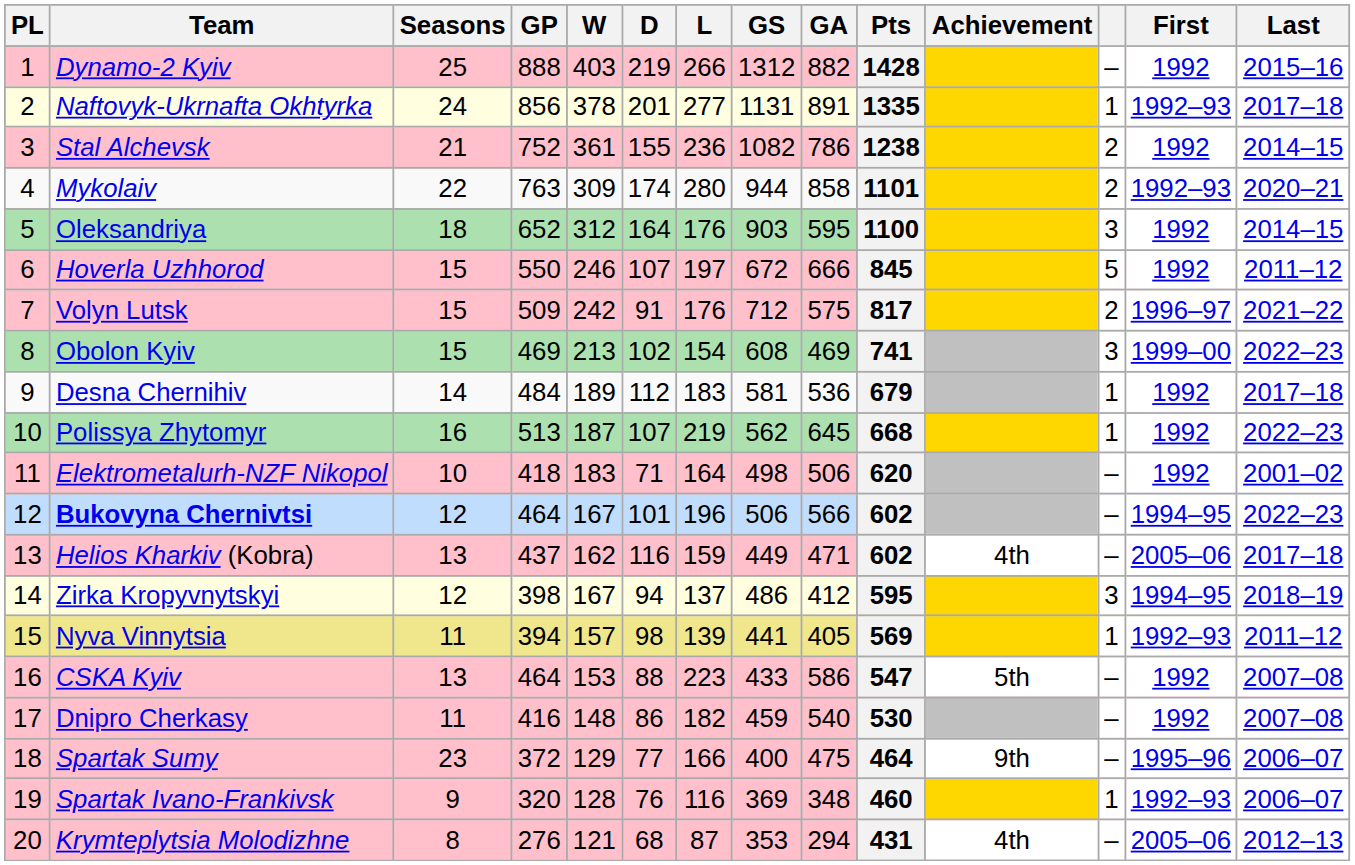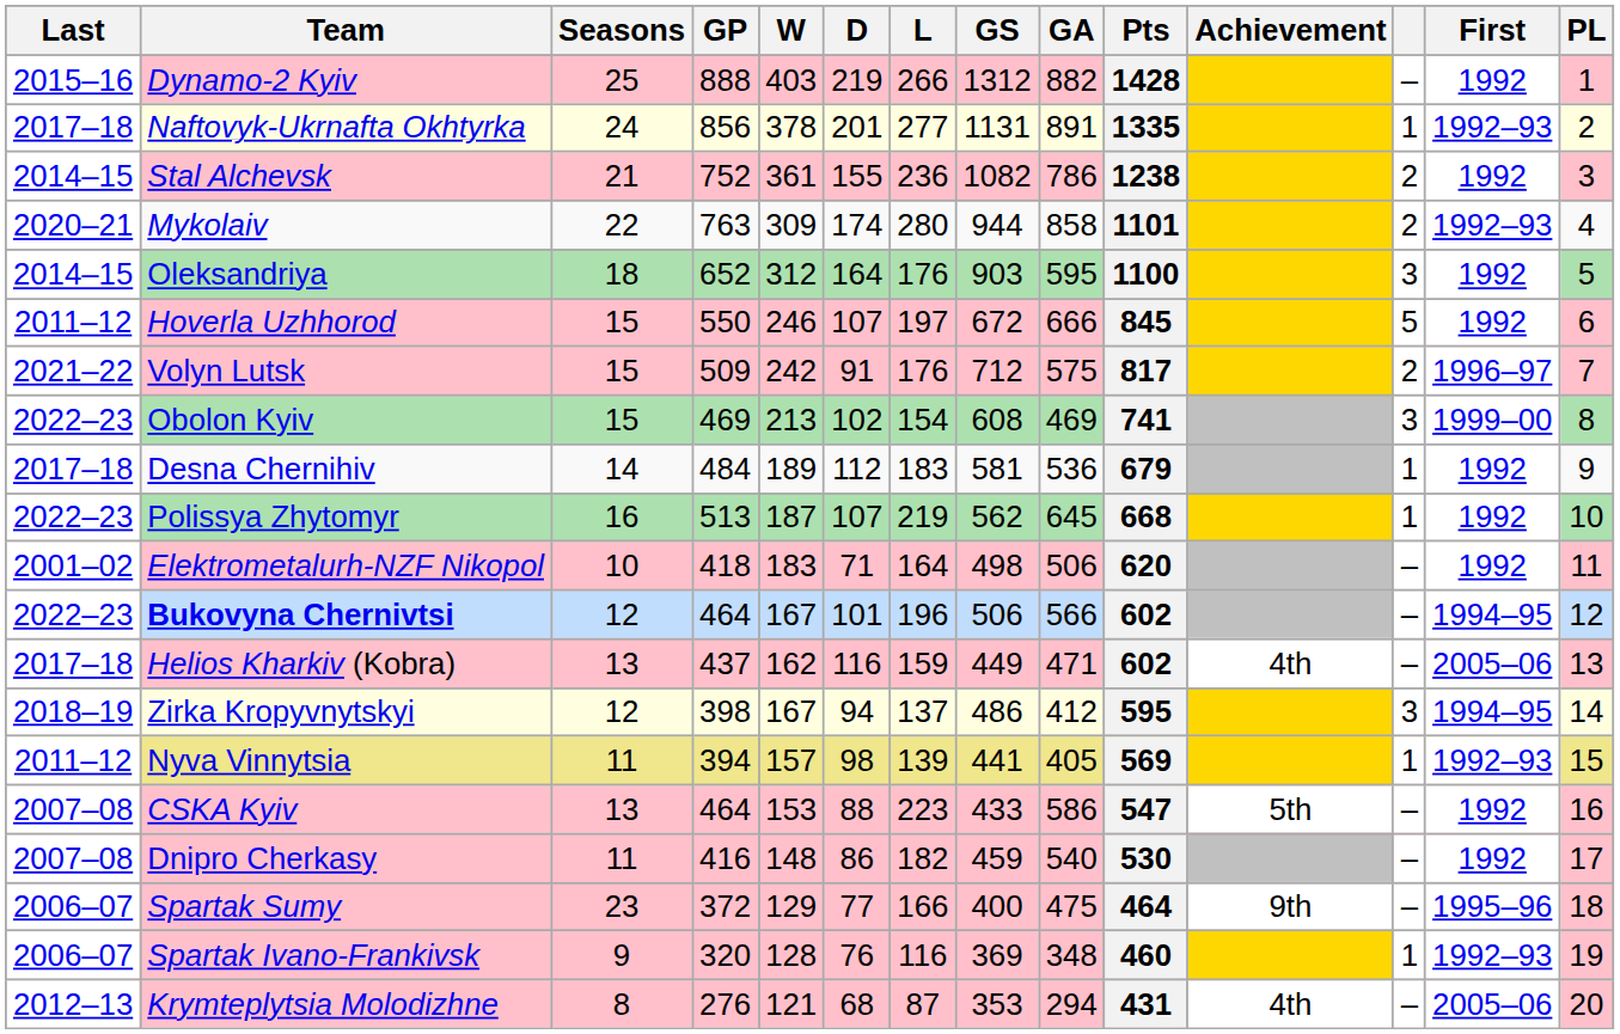columns swapped: PL <-> Last
